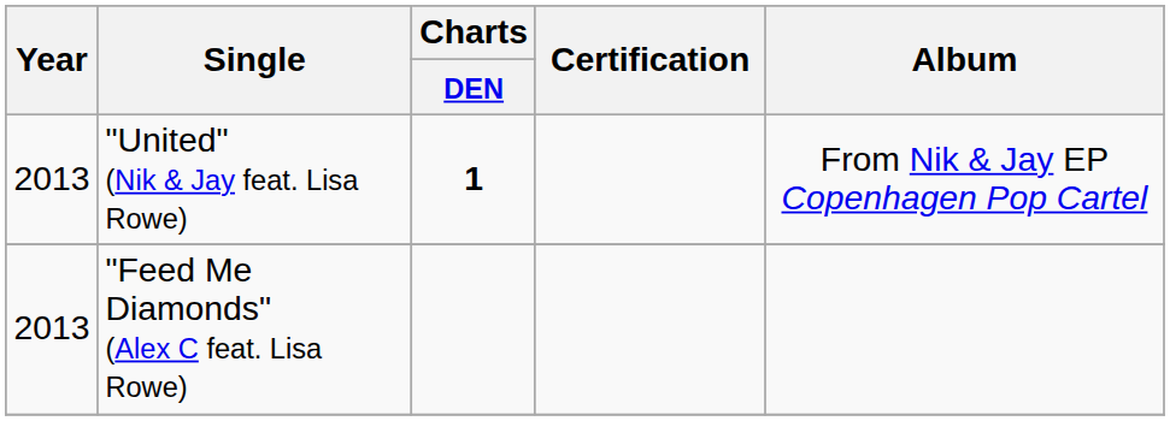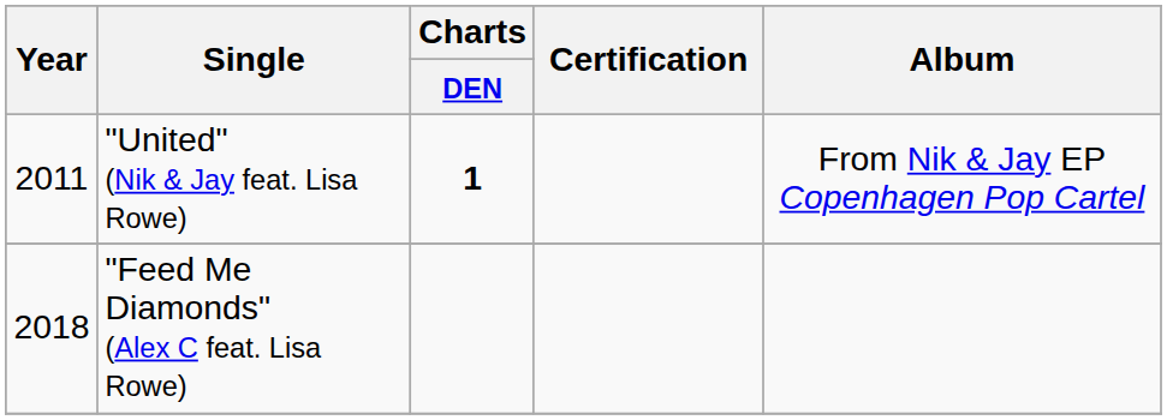"United" (Nik & Jay feat. Lisa Rowe) | Year: 2013 -> 2011
"Feed Me Diamonds" (Alex C feat. Lisa Rowe) | Year: 2013 -> 2018
